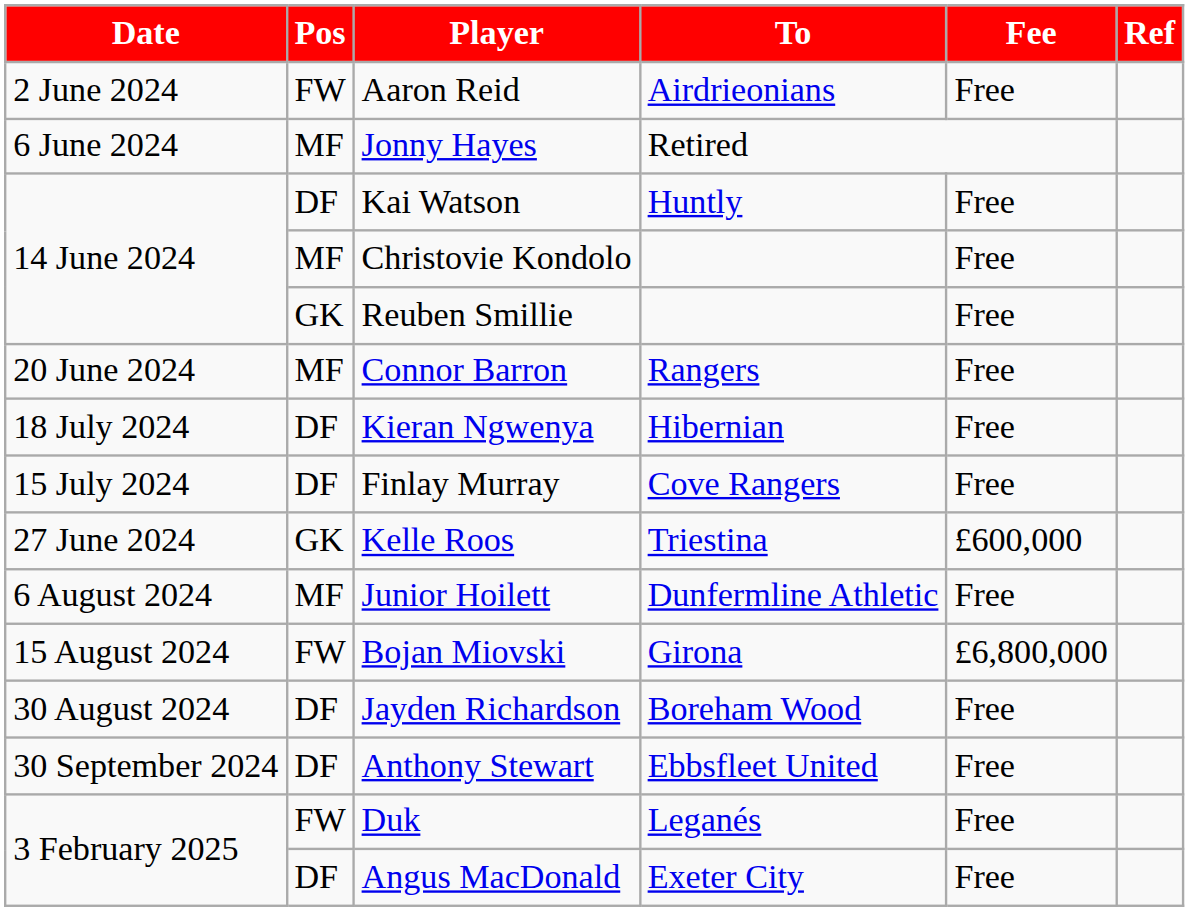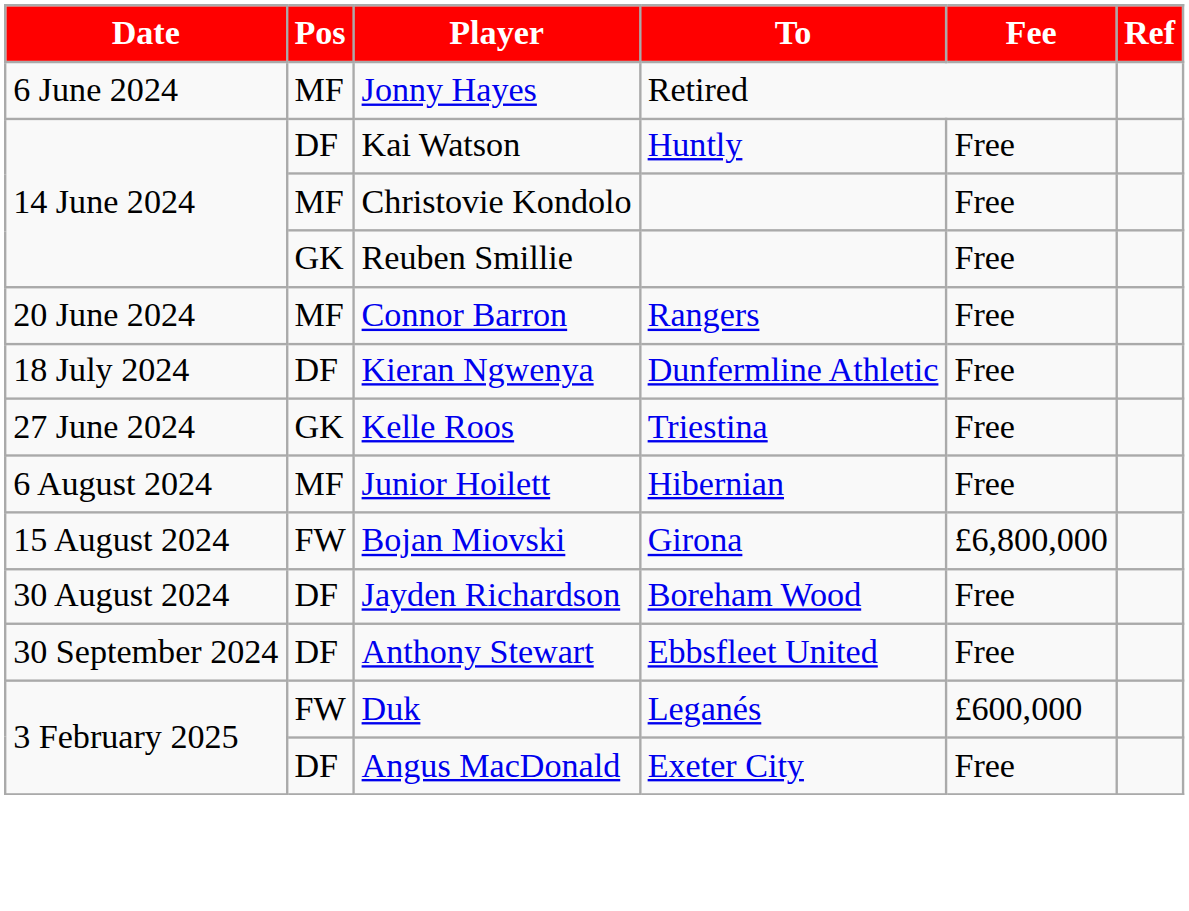- row: 2 June 2024 | FW | Aaron Reid | Airdrieonians | Free
Kieran Ngwenya | To: Hibernian -> Dunfermline Athletic
- row: 15 July 2024 | DF | Finlay Murray | Cove Rangers | Free
Kelle Roos | Fee: £600,000 -> Free
Junior Hoilett | To: Dunfermline Athletic -> Hibernian
Duk | Fee: Free -> £600,000
